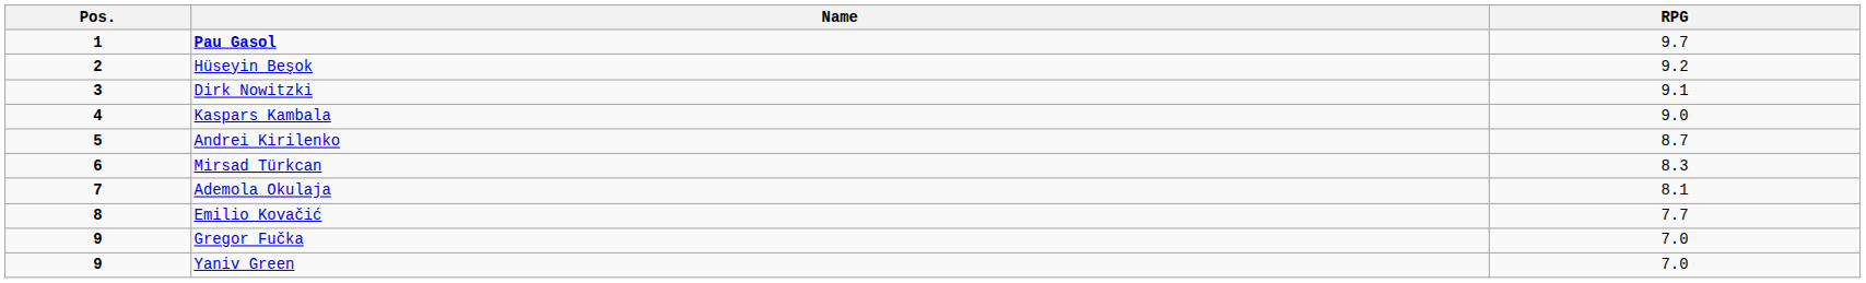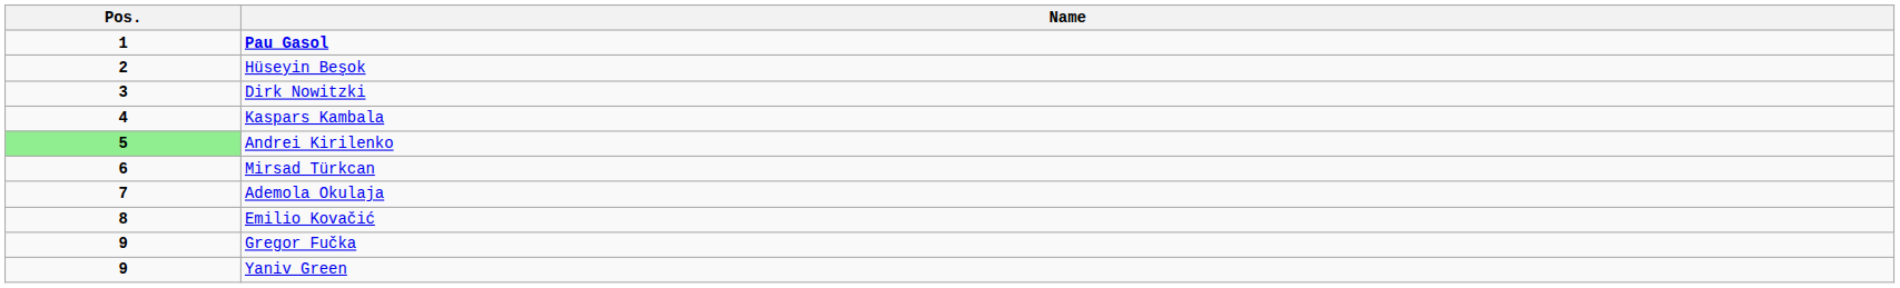- column: RPG | 9.7 | 9.2 | 9.1 | 9.0 | 8.7 | 8.3 | 8.1 | 7.7 | 7.0 | 7.0
Andrei Kirilenko | Pos.: no background -> lightgreen background
